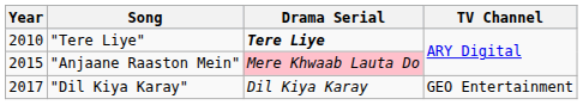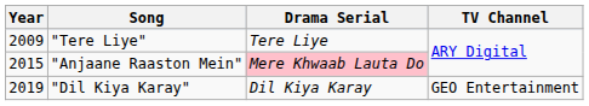"Tere Liye" | Year: 2010 -> 2009
"Tere Liye" | Drama Serial: bold -> normal
"Dil Kiya Karay" | Year: 2017 -> 2019
